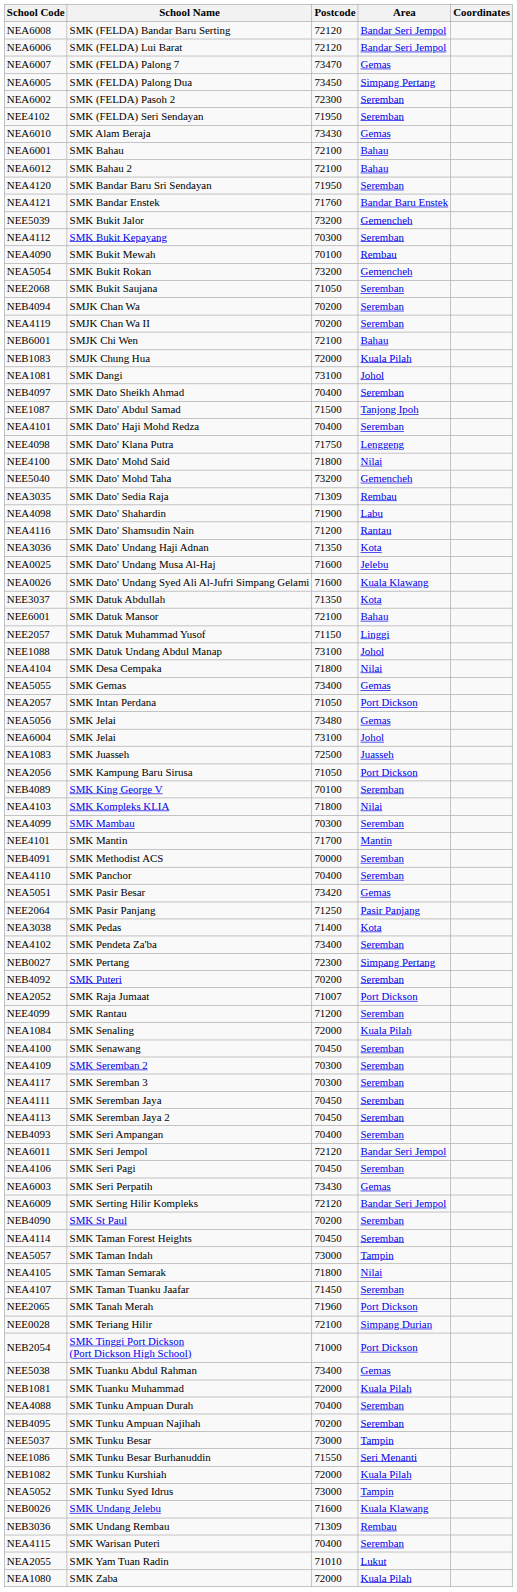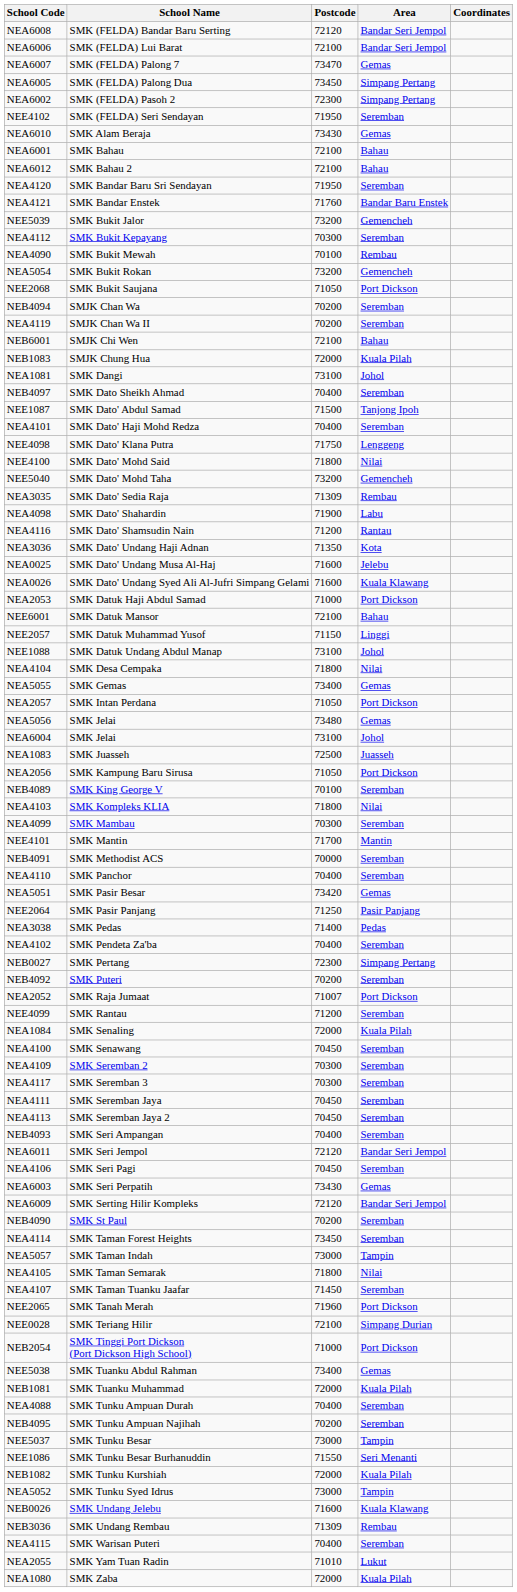NEA6006 | Postcode: 72120 -> 72100
NEA6002 | Area: Seremban -> Simpang Pertang
NEE2068 | Area: Seremban -> Port Dickson
- row: NEE3037 | SMK Datuk Abdullah | 71350 | Kota
+ row: NEA2053 | SMK Datuk Haji Abdul Samad | 71000 | Port Dickson
NEA3038 | Area: Kota -> Pedas
NEA4102 | Postcode: 73400 -> 70400
NEA4114 | Postcode: 70450 -> 73450
